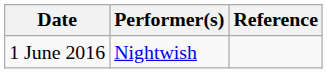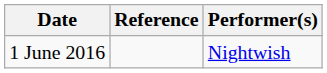columns swapped: Performer(s) <-> Reference
